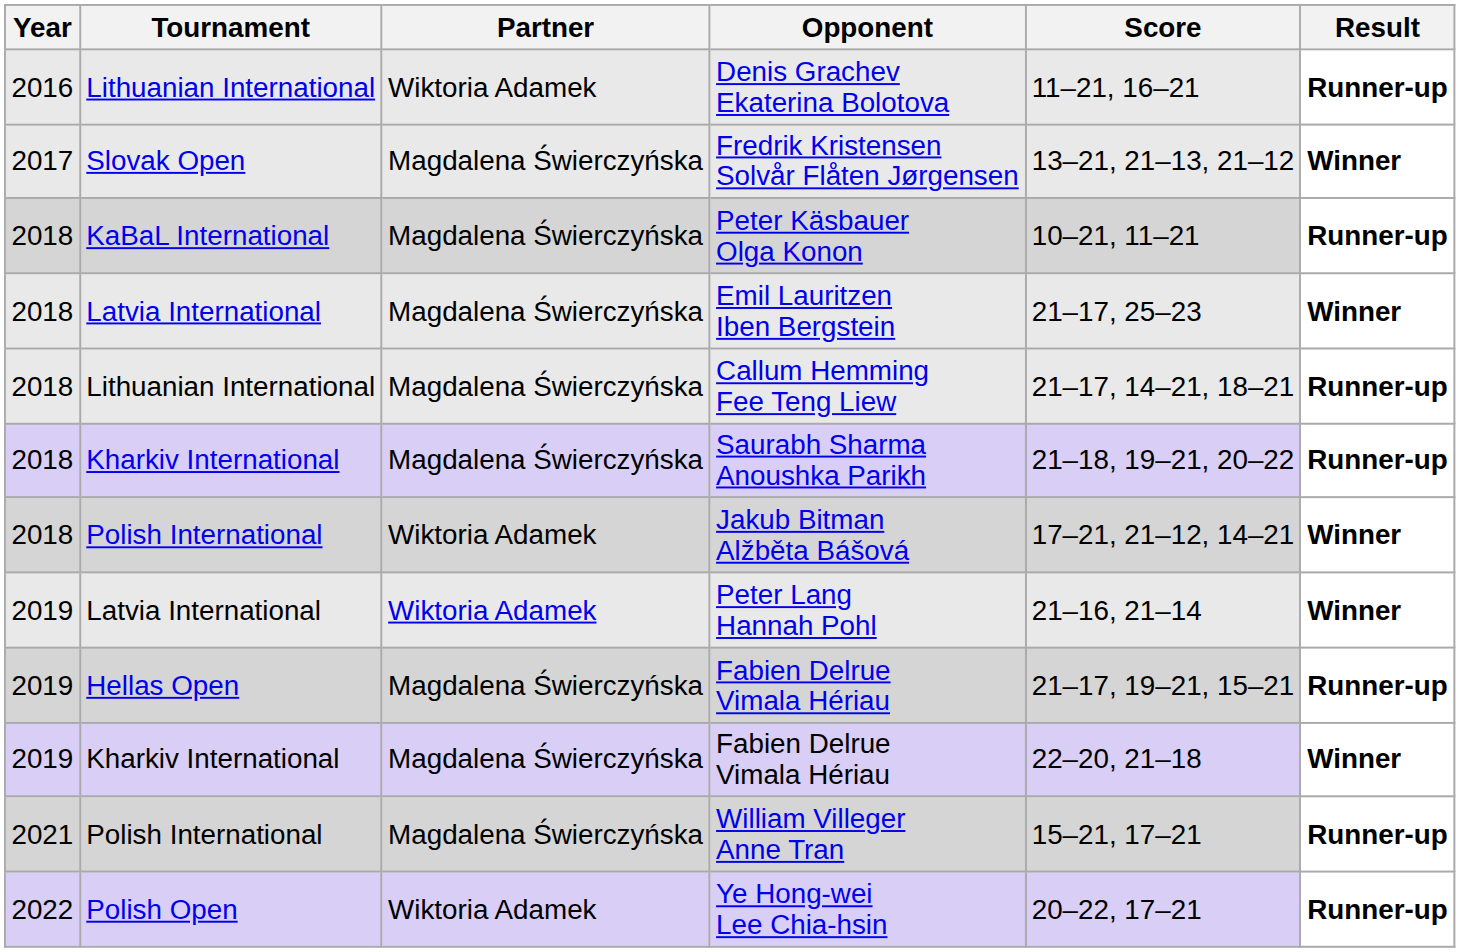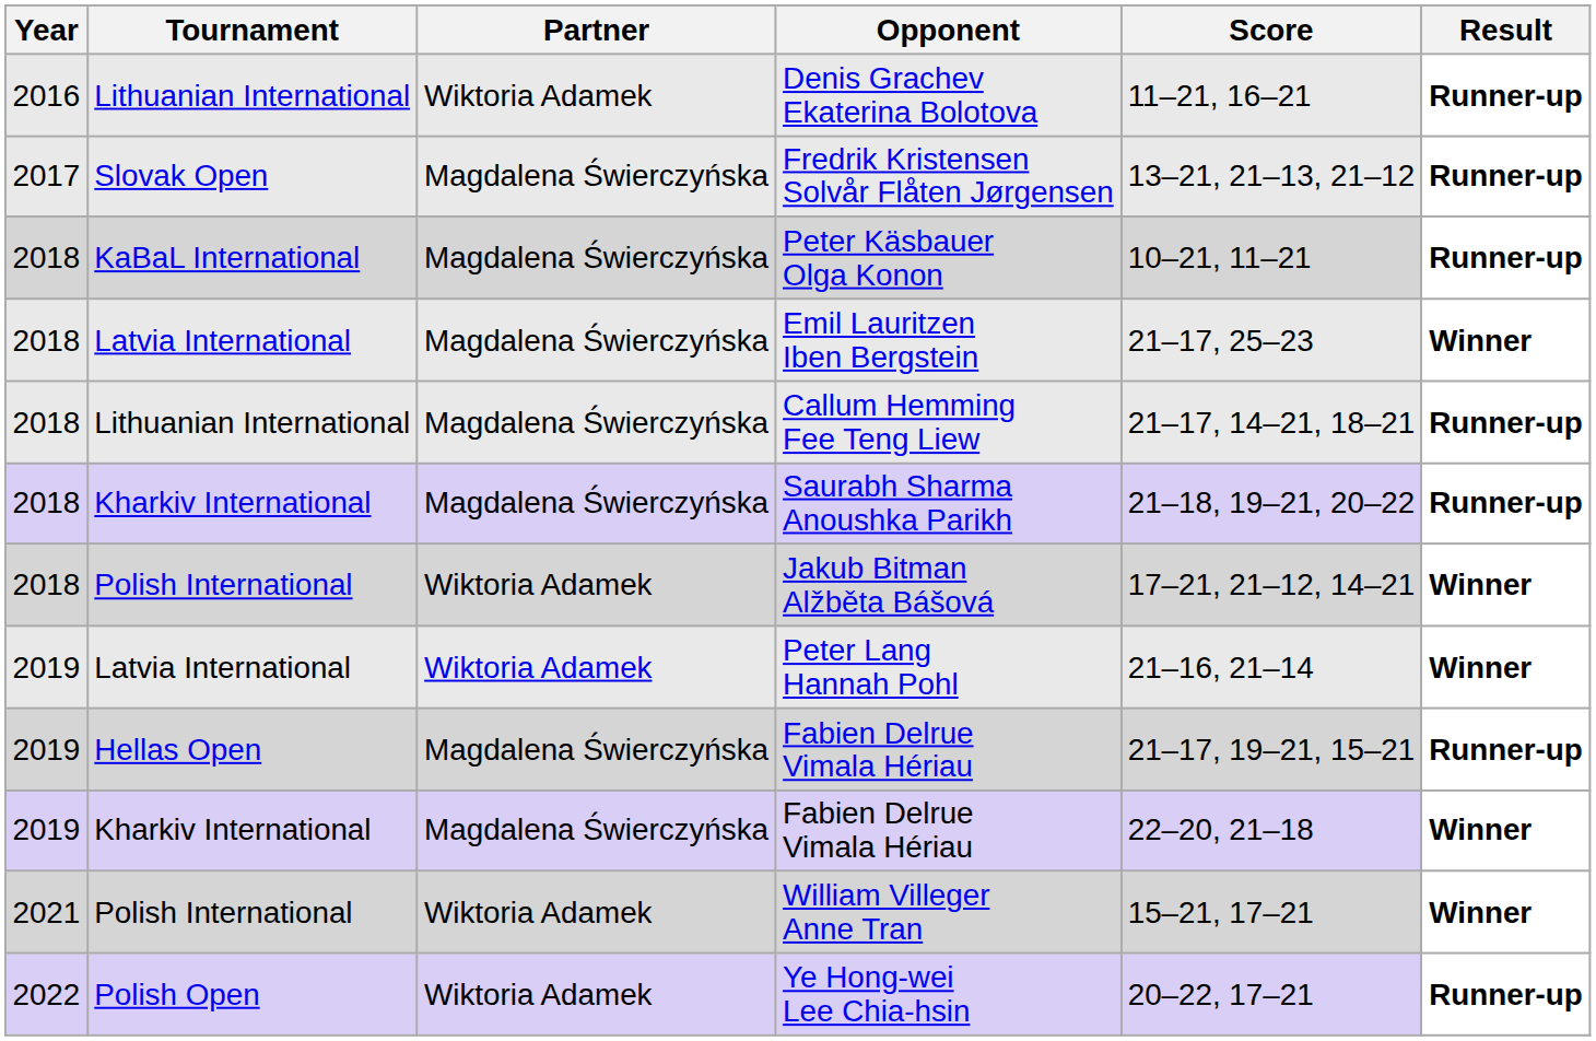Fredrik Kristensen Solvår Flåten Jørgensen | Result: Winner -> Runner-up
William Villeger Anne Tran | Partner: Magdalena Świerczyńska -> Wiktoria Adamek
William Villeger Anne Tran | Result: Runner-up -> Winner
